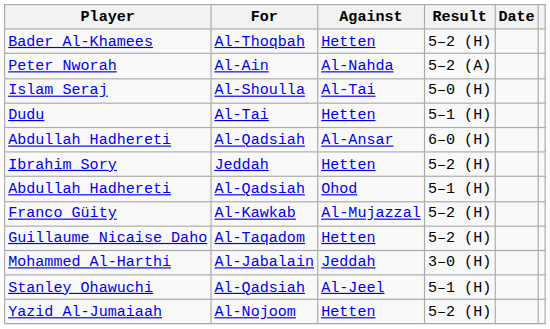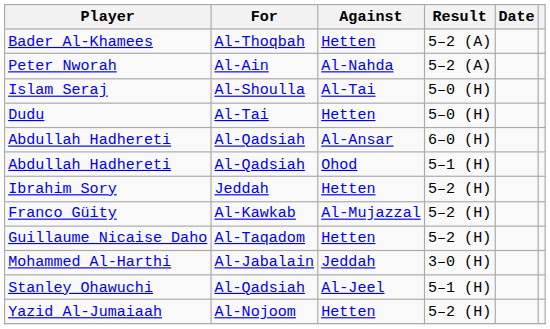Bader Al-Khamees | Result: 5–2 (H) -> 5–2 (A)
Dudu | Result: 5–1 (H) -> 5–0 (H)
rows swapped: Ibrahim Sory <-> Abdullah Hadhereti / Ohod
